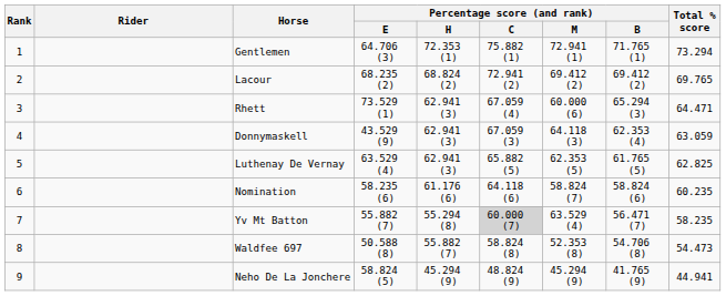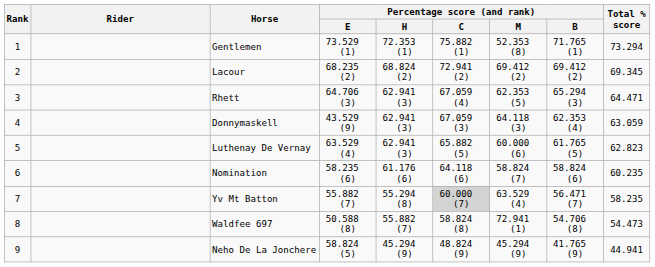Gentlemen | Percentage score (and rank) / E: 64.706 (3) -> 73.529 (1)
Gentlemen | Percentage score (and rank) / M: 72.941 (1) -> 52.353 (8)
Lacour | Total % score: 69.765 -> 69.345
Rhett | Percentage score (and rank) / E: 73.529 (1) -> 64.706 (3)
Rhett | Percentage score (and rank) / M: 60.000 (6) -> 62.353 (5)
Luthenay De Vernay | Percentage score (and rank) / M: 62.353 (5) -> 60.000 (6)
Luthenay De Vernay | Total % score: 62.825 -> 62.823
Waldfee 697 | Percentage score (and rank) / M: 52.353 (8) -> 72.941 (1)
